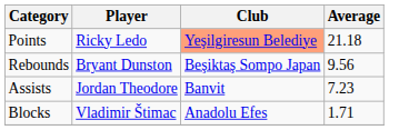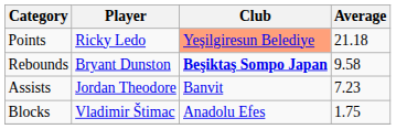Rebounds | Club: normal -> bold
Rebounds | Average: 9.56 -> 9.58
Blocks | Average: 1.71 -> 1.75
